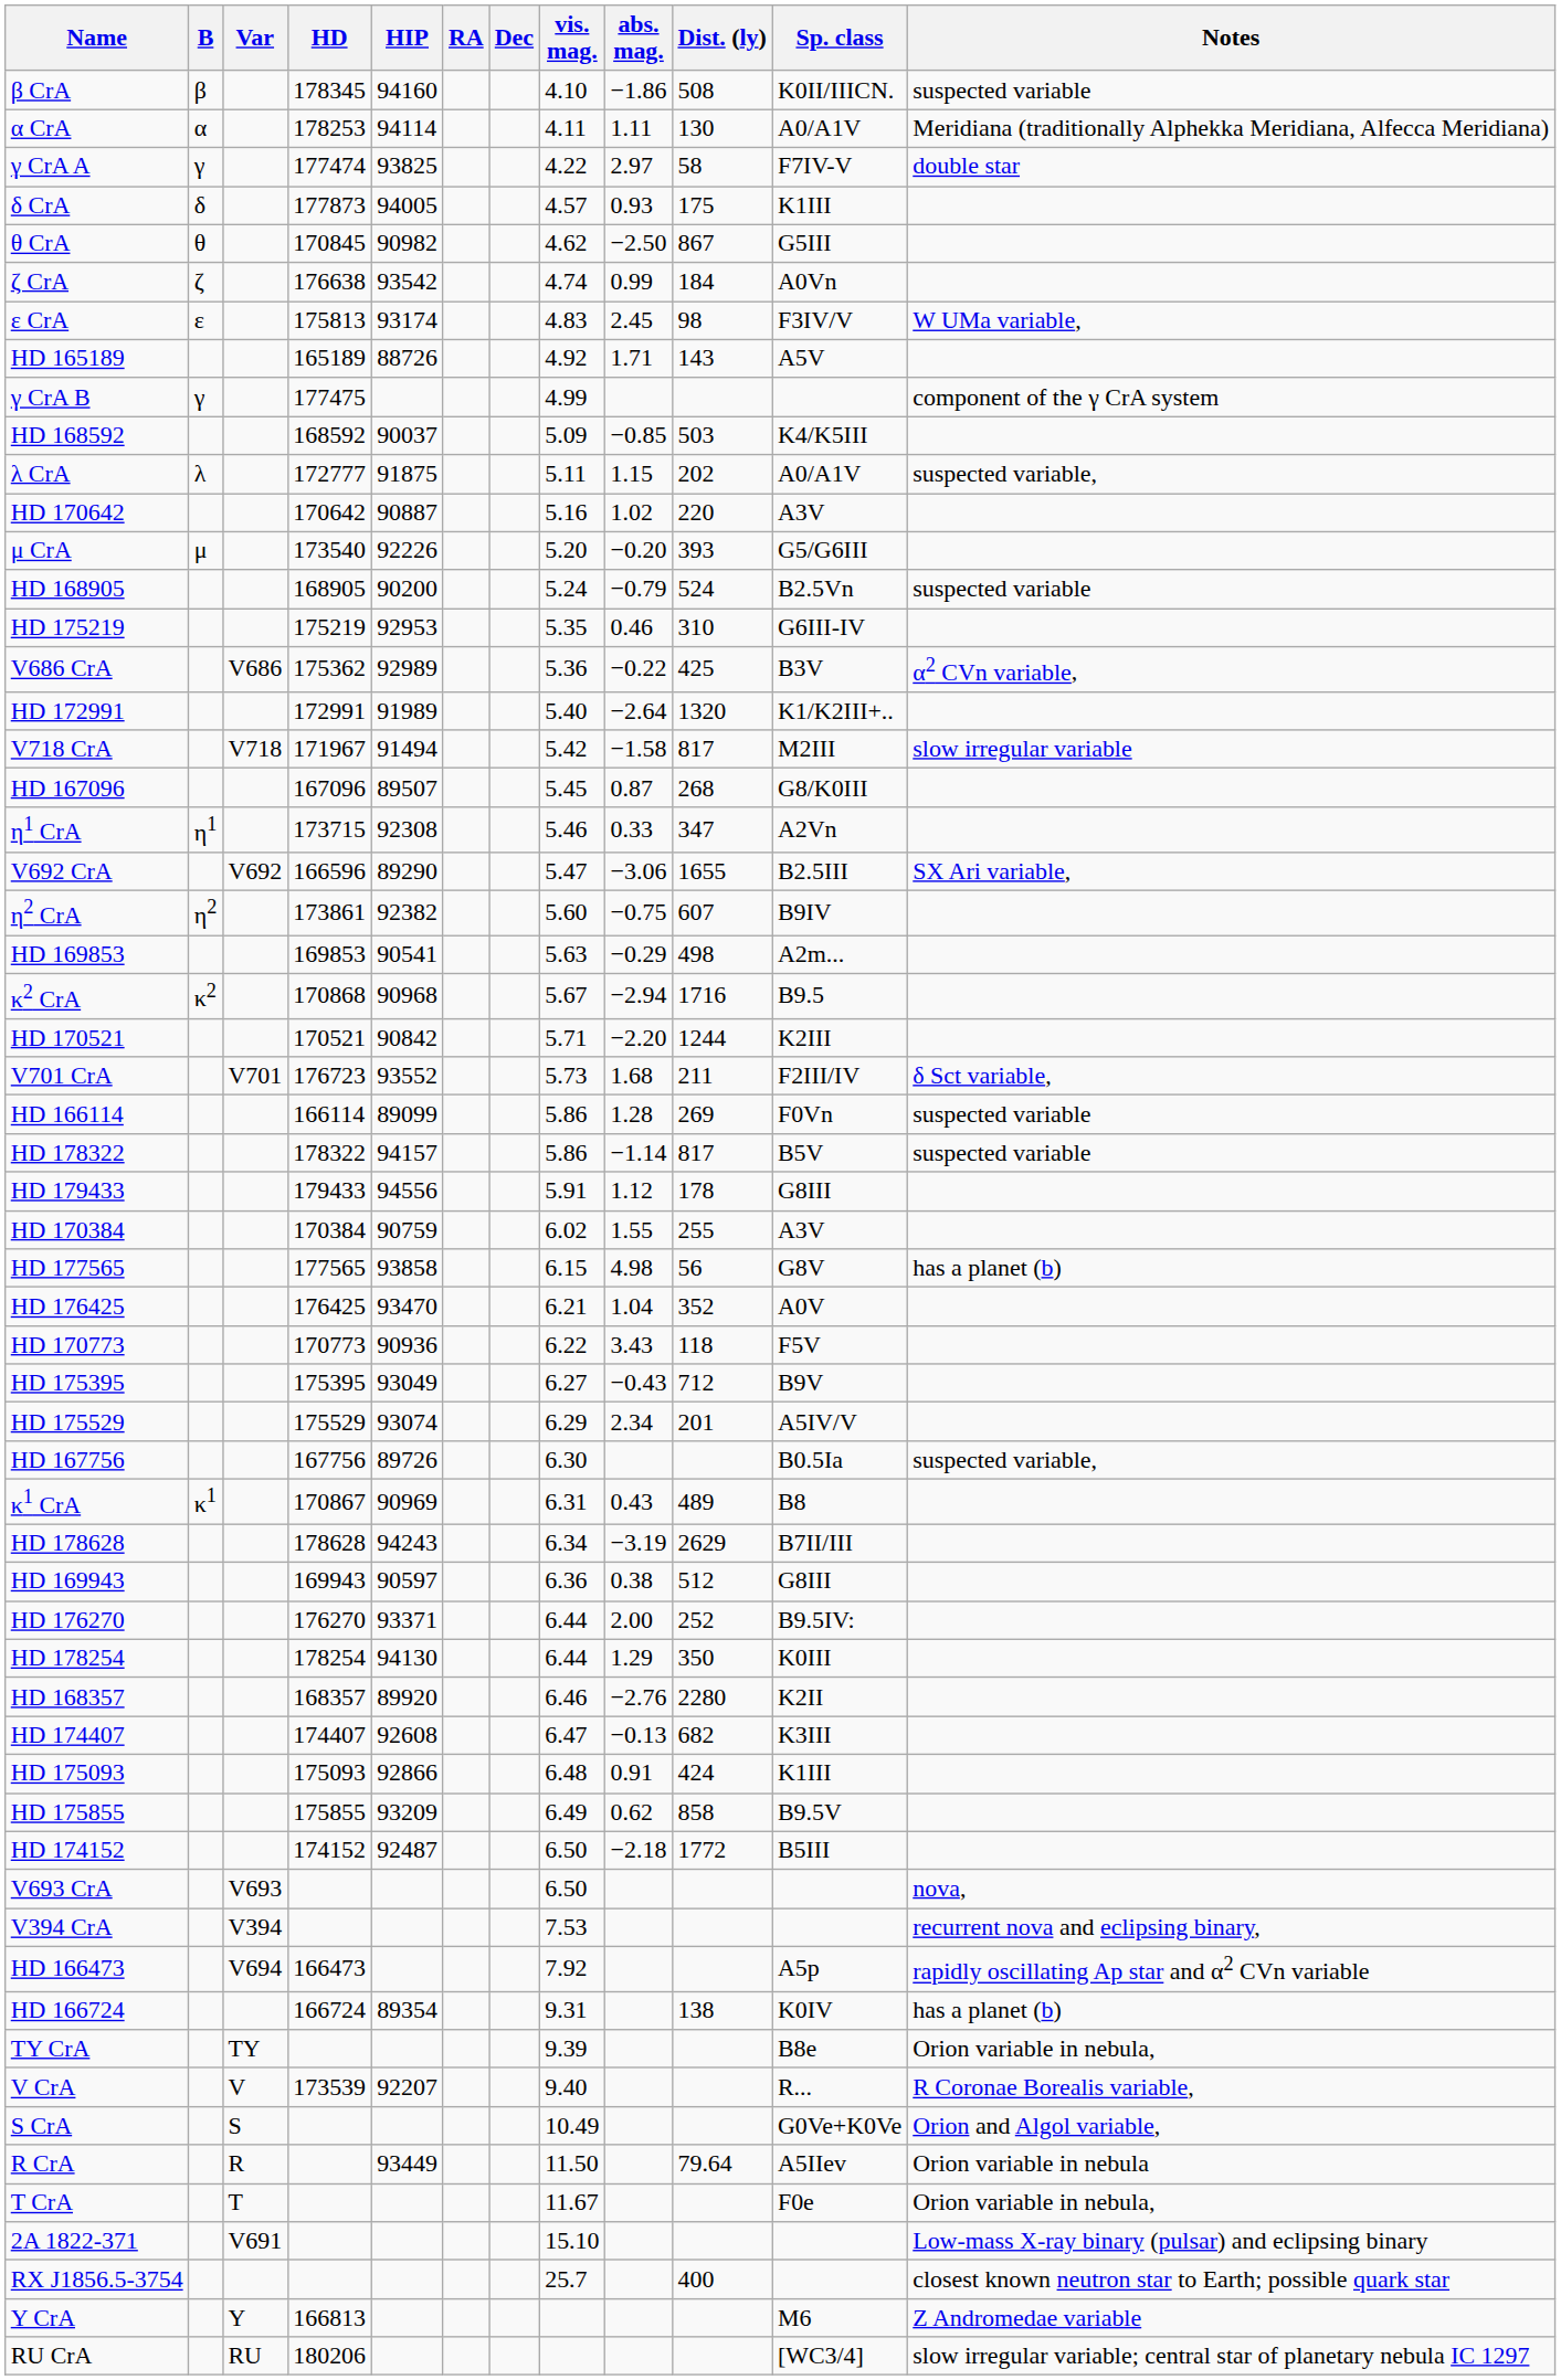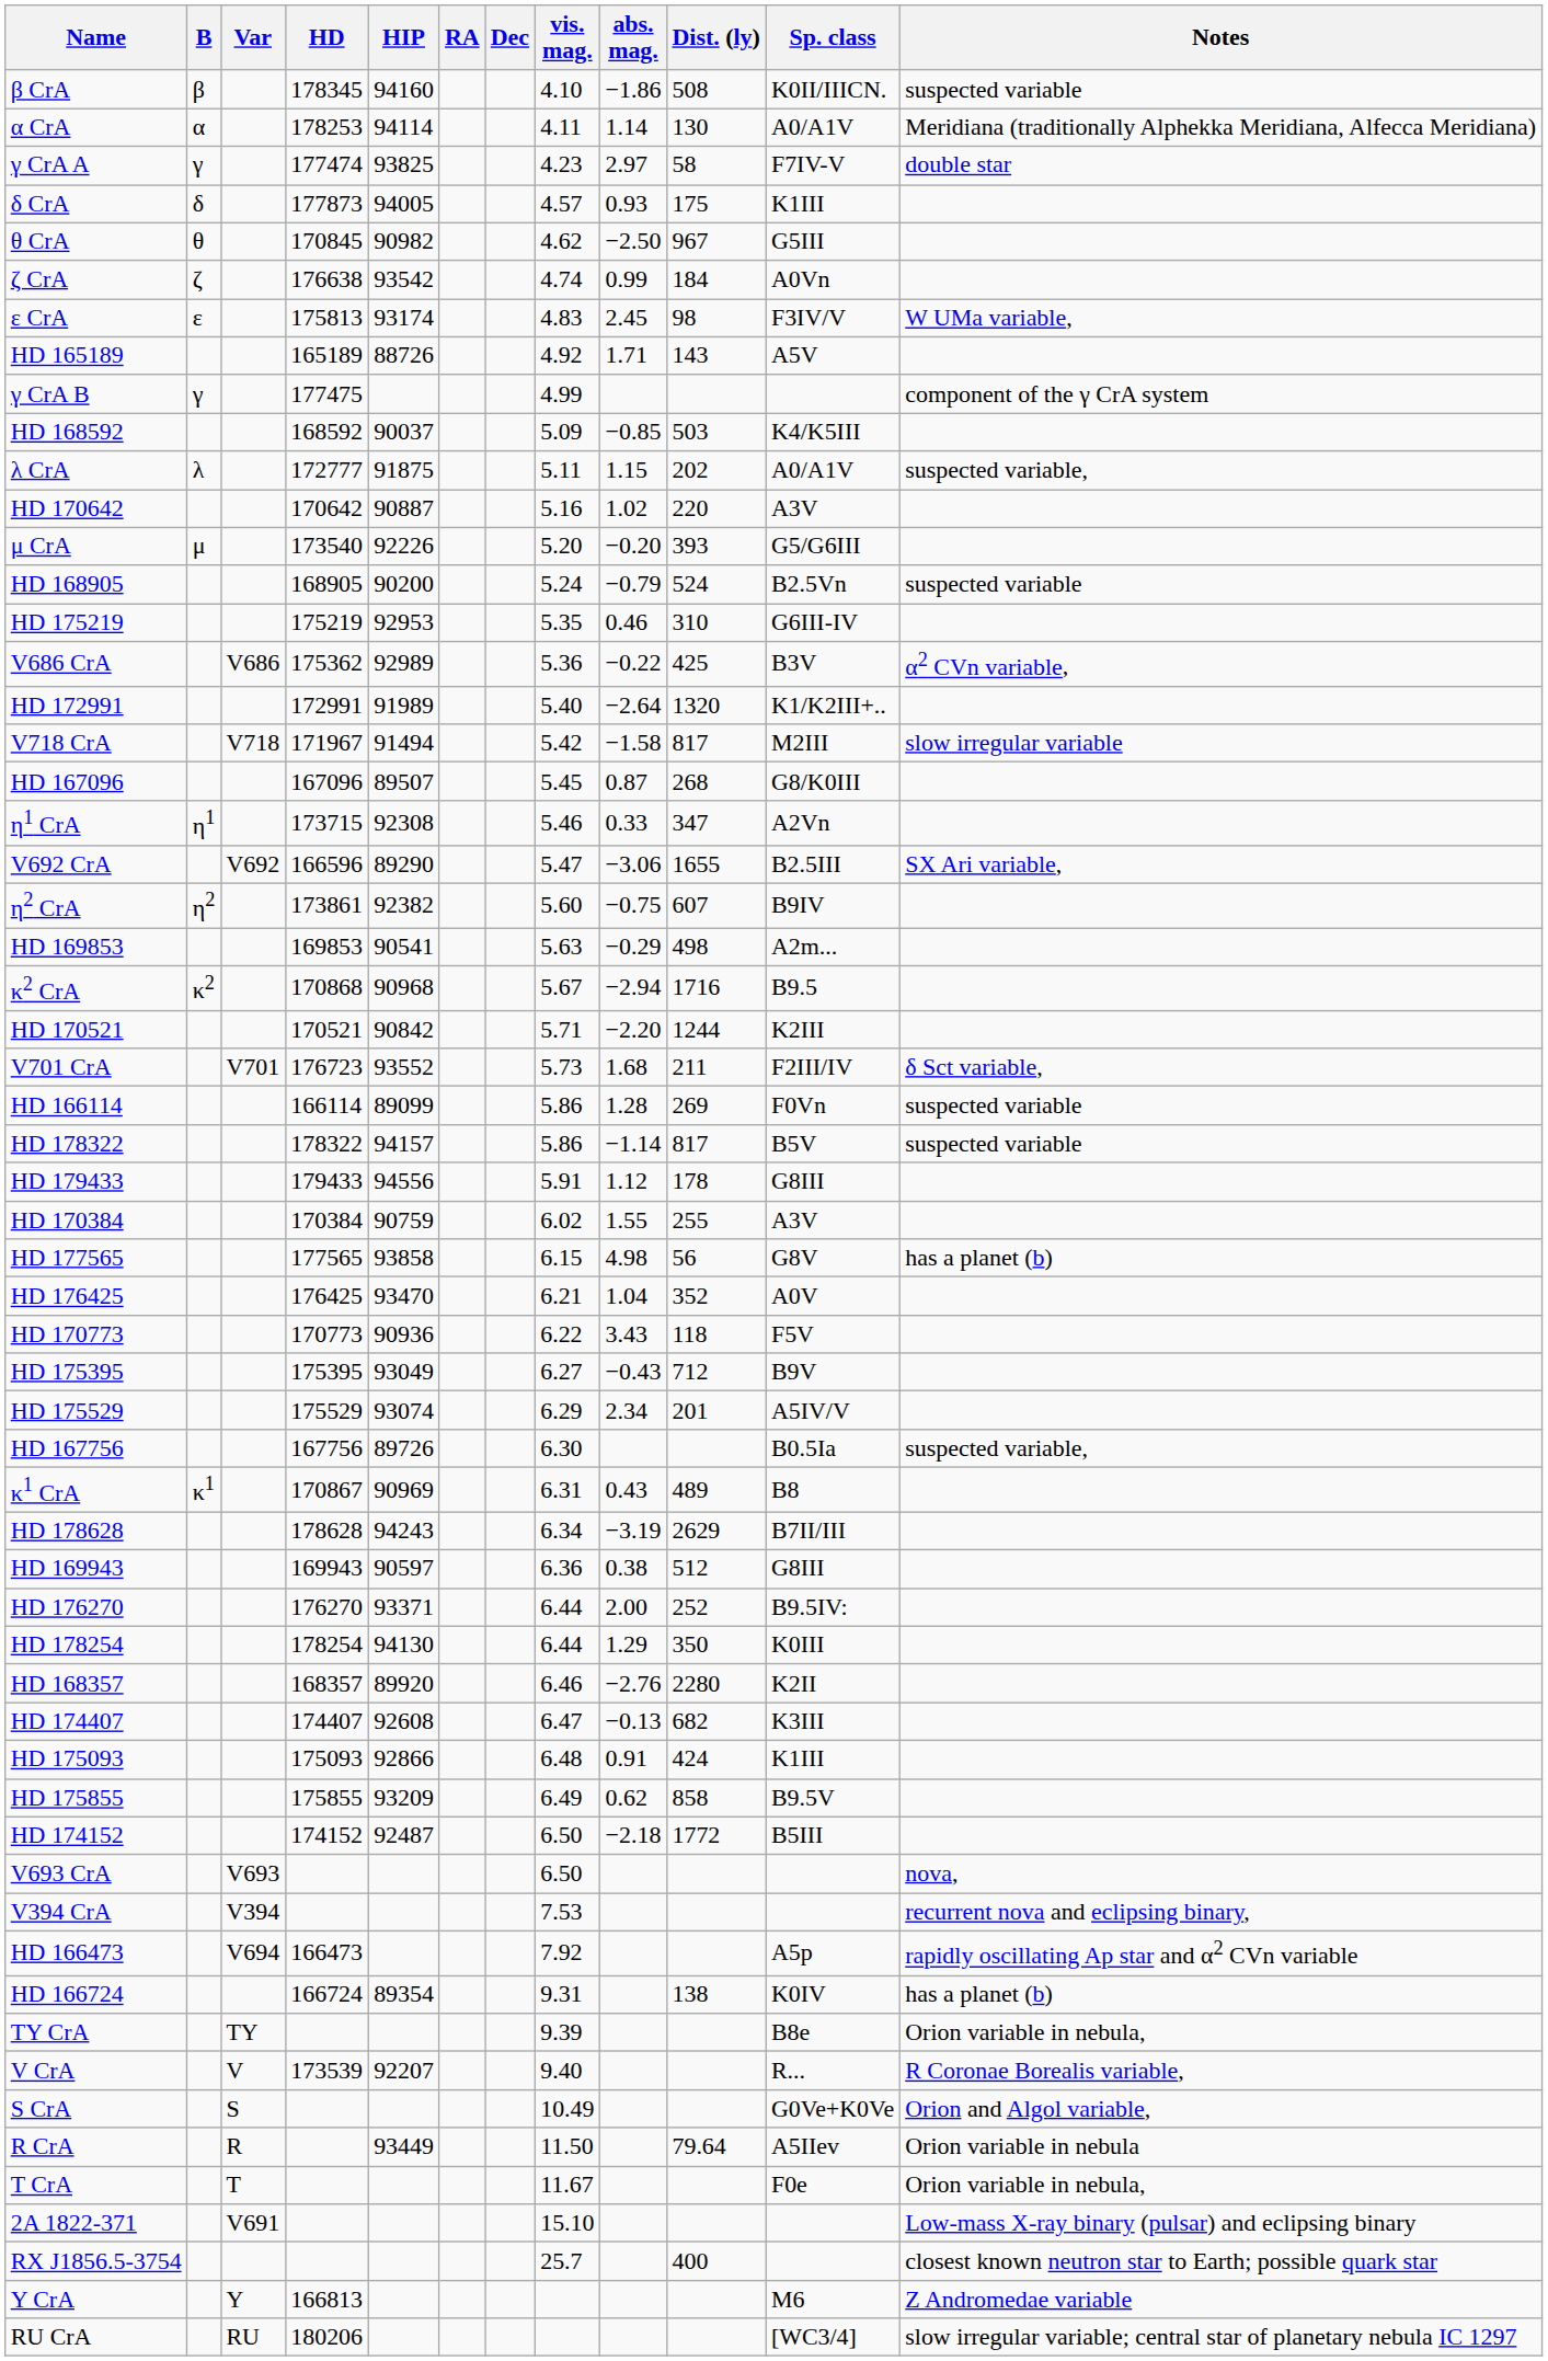α CrA | abs. mag.: 1.11 -> 1.14
γ CrA A | vis. mag.: 4.22 -> 4.23
θ CrA | Dist. (ly): 867 -> 967
